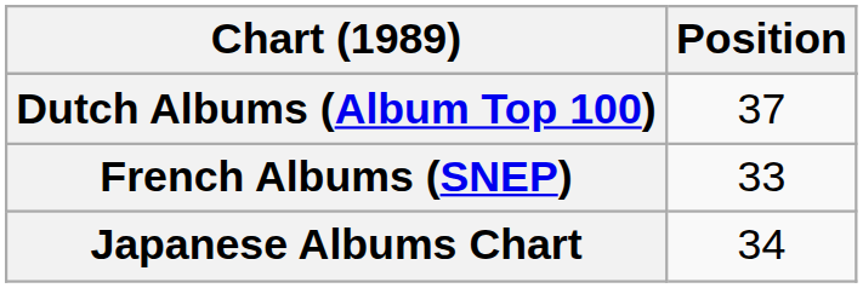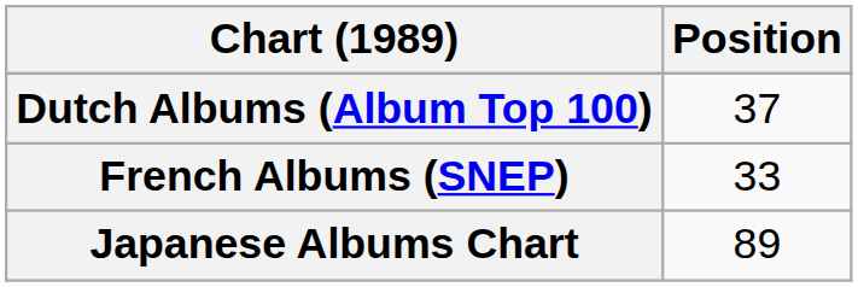Japanese Albums Chart | Position: 34 -> 89
